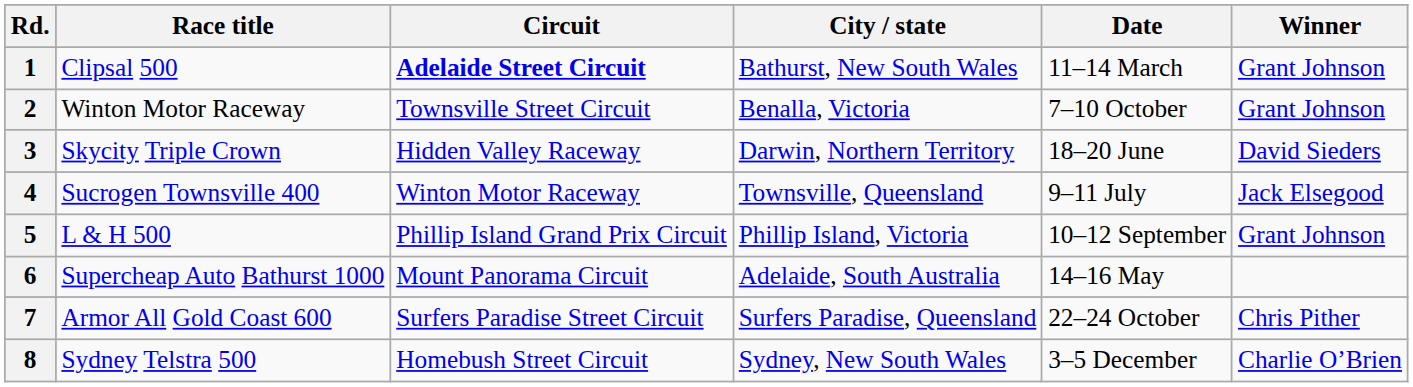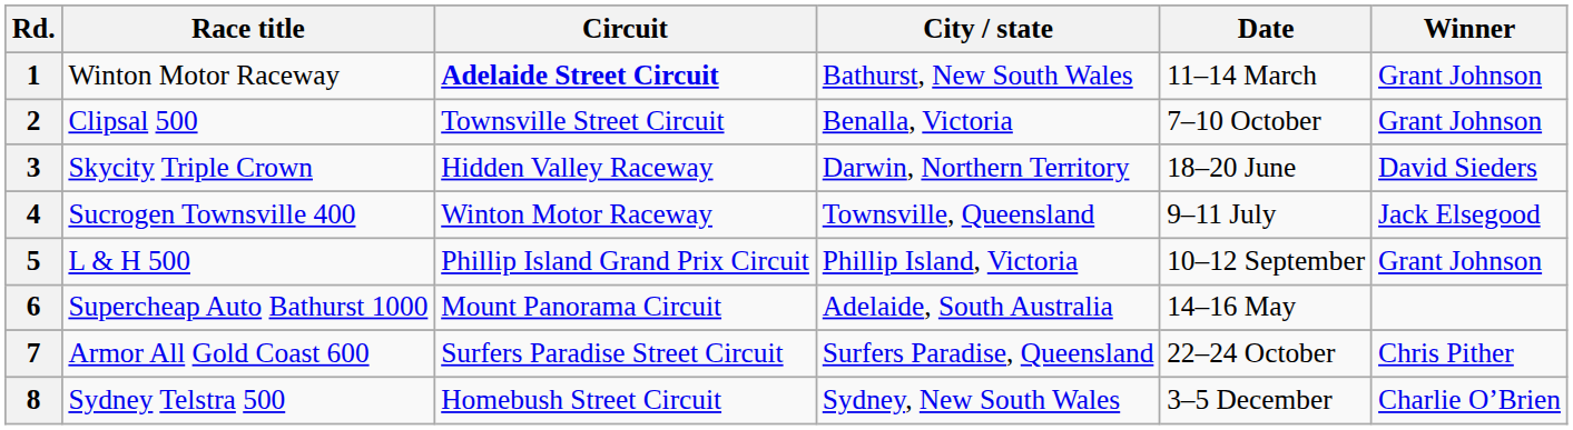1 | Race title: Clipsal 500 -> Winton Motor Raceway
2 | Race title: Winton Motor Raceway -> Clipsal 500
